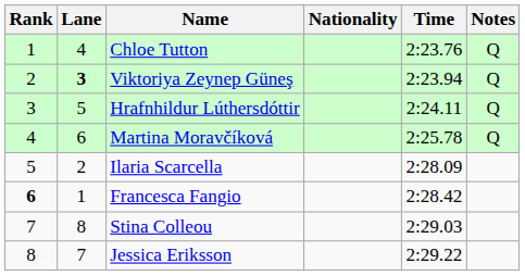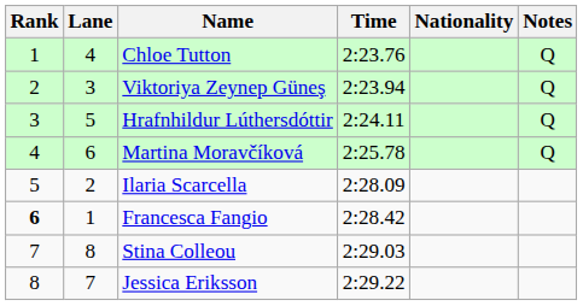columns swapped: Nationality <-> Time
Viktoriya Zeynep Güneş | Lane: bold -> normal
